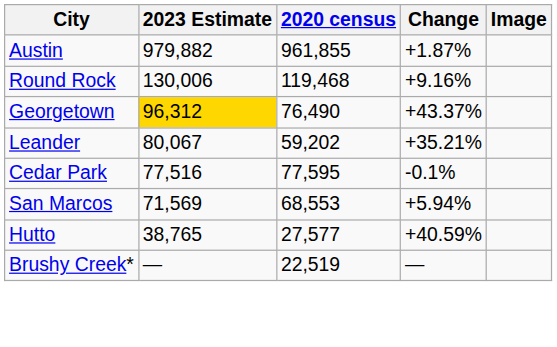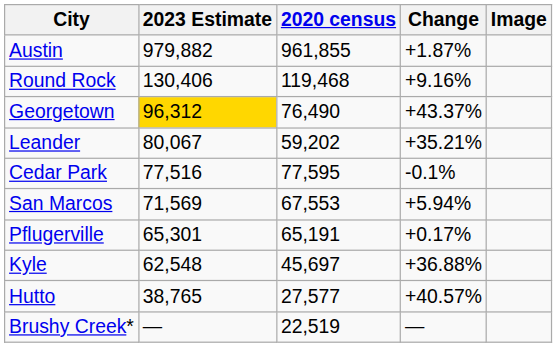Round Rock | 2023 Estimate: 130,006 -> 130,406
San Marcos | 2020 census: 68,553 -> 67,553
+ row: Pflugerville | 65,301 | 65,191 | +0.17%
+ row: Kyle | 62,548 | 45,697 | +36.88%
Hutto | Change: +40.59% -> +40.57%
